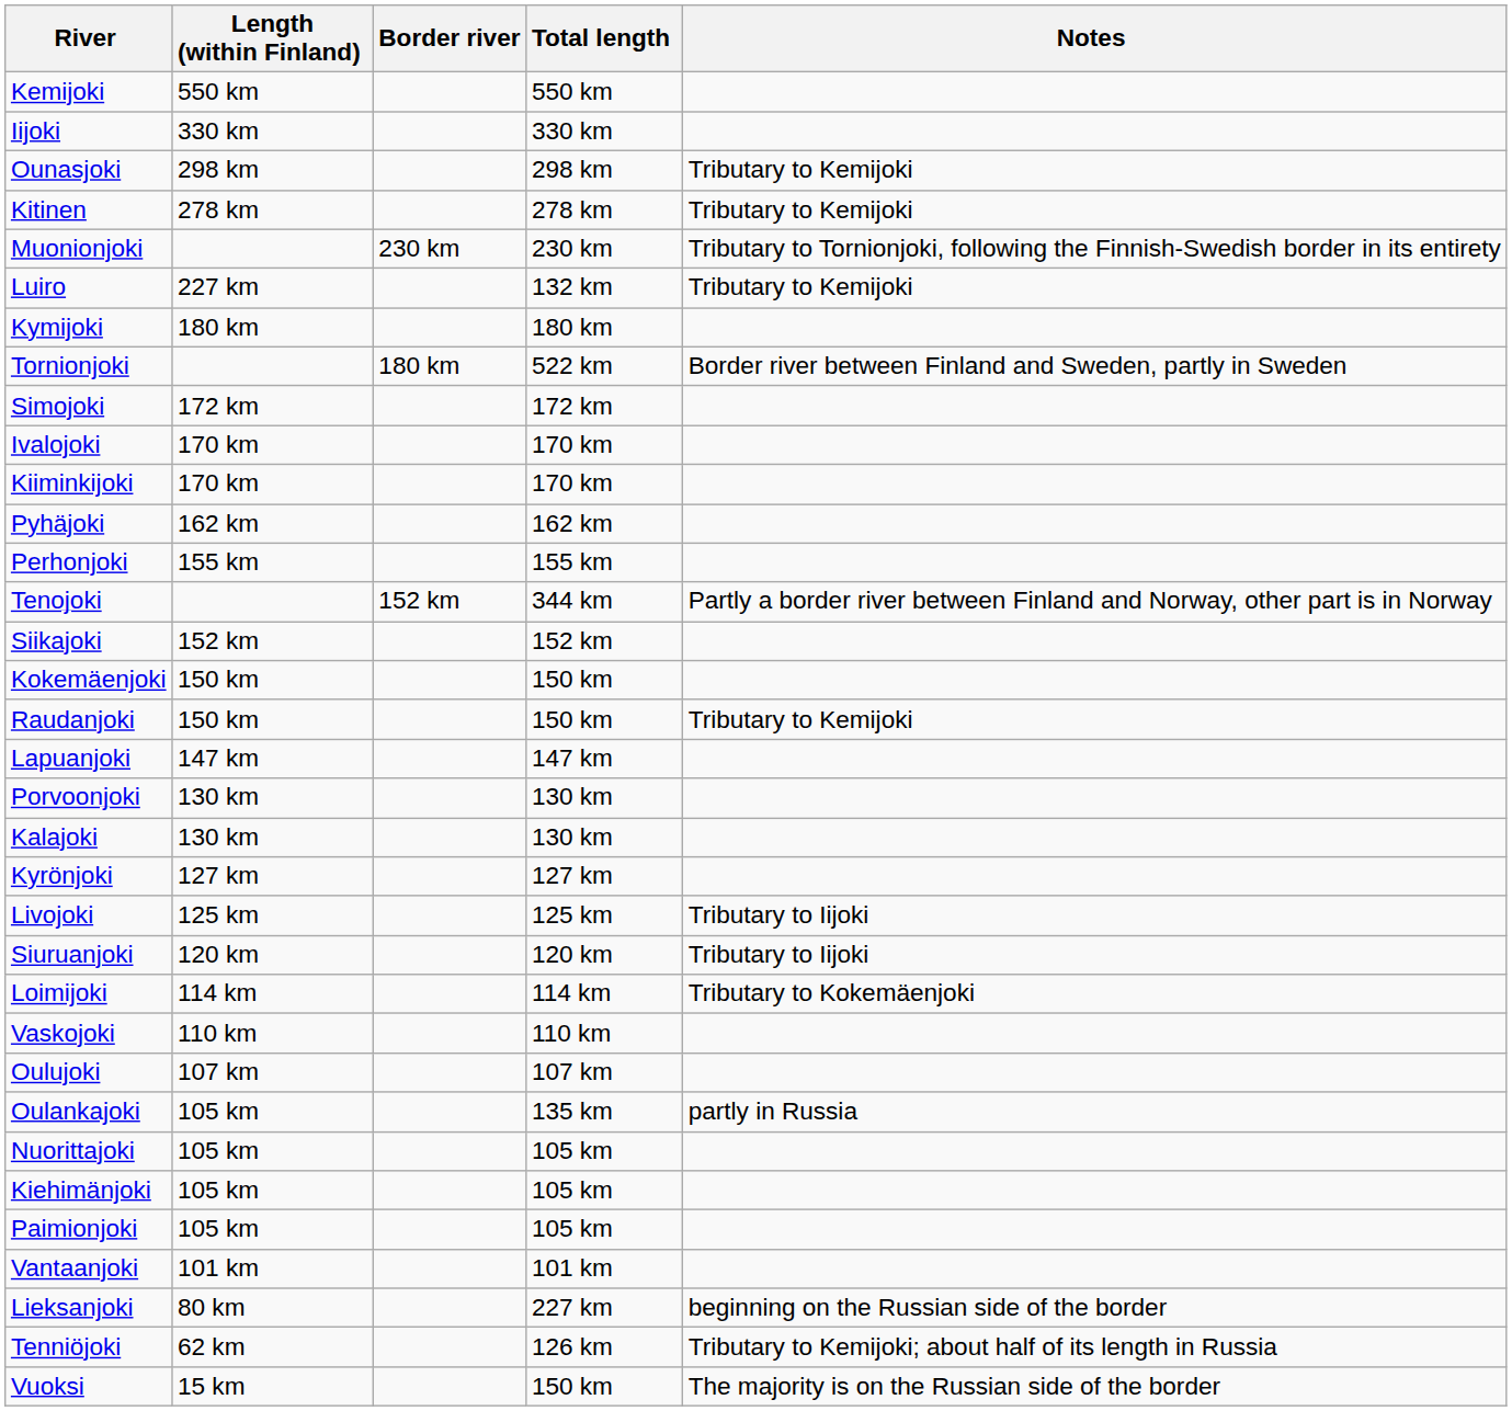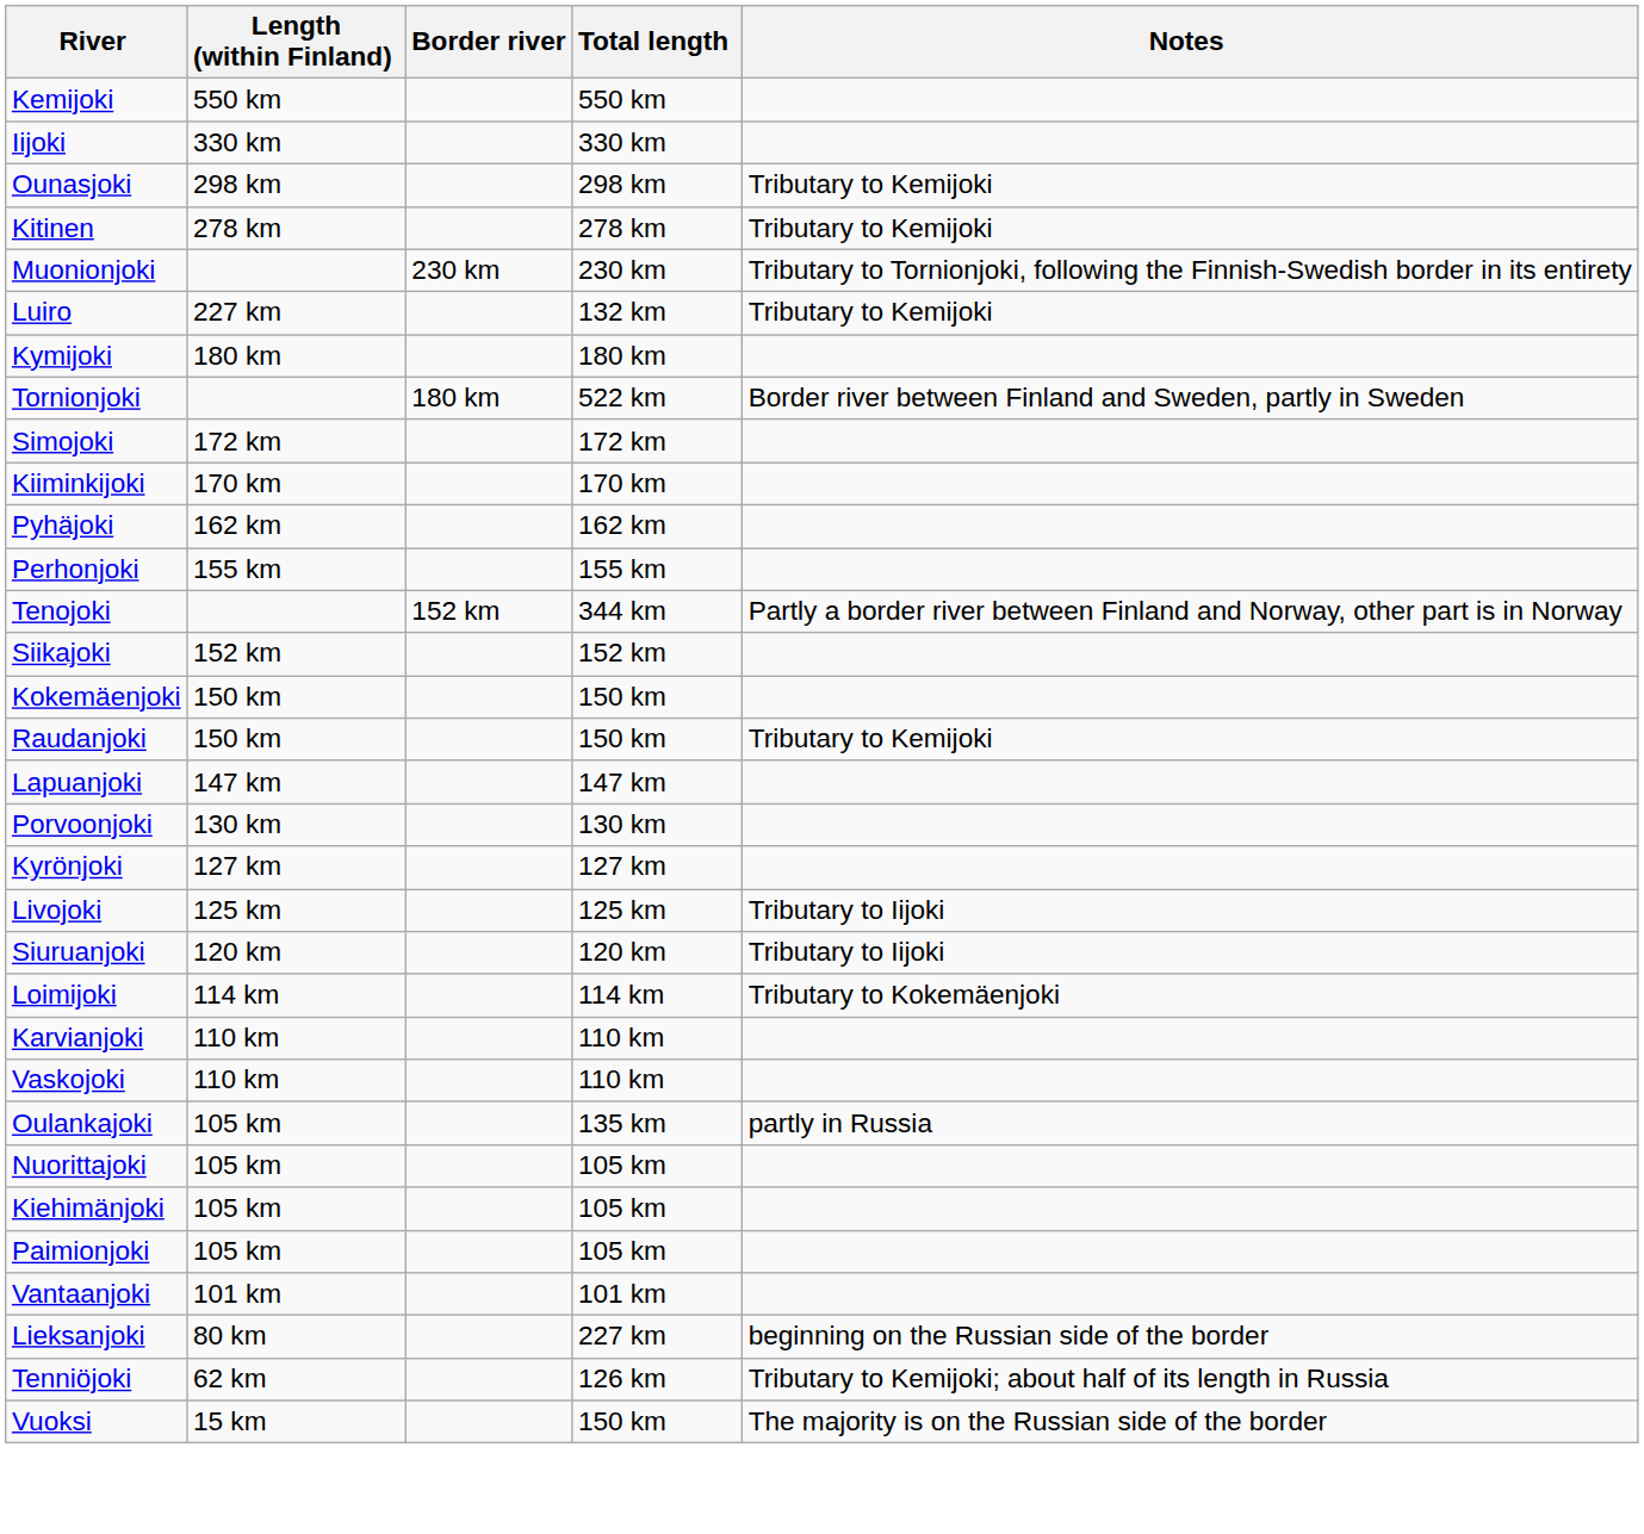- row: Ivalojoki | 170 km | 170 km
- row: Kalajoki | 130 km | 130 km
+ row: Karvianjoki | 110 km | 110 km
- row: Oulujoki | 107 km | 107 km
